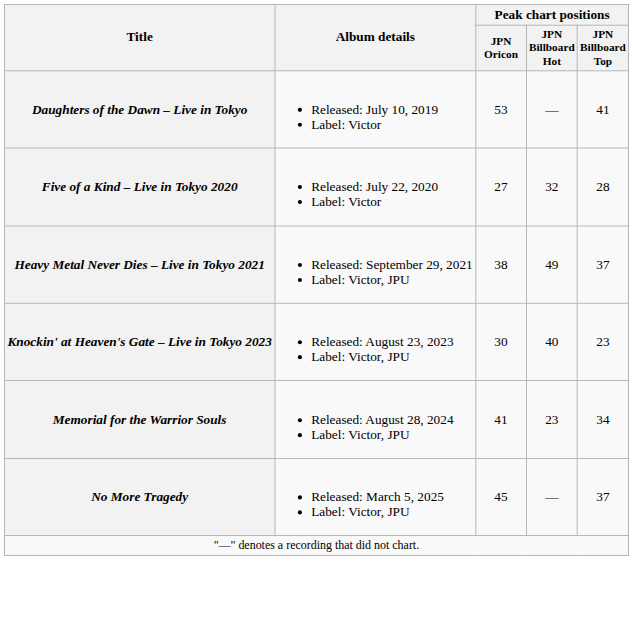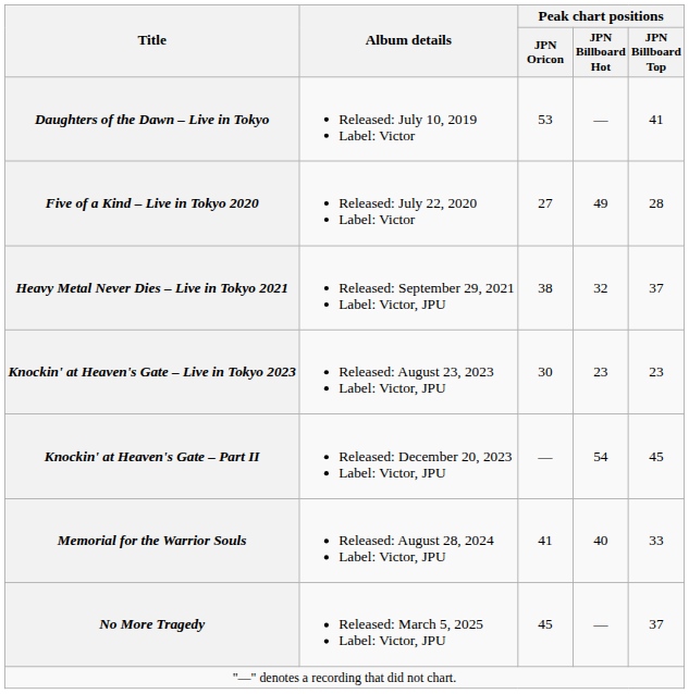Five of a Kind – Live in Tokyo 2020 | Peak chart positions / JPN Billboard Hot: 32 -> 49
Heavy Metal Never Dies – Live in Tokyo 2021 | Peak chart positions / JPN Billboard Hot: 49 -> 32
Knockin' at Heaven's Gate – Live in Tokyo 2023 | Peak chart positions / JPN Billboard Hot: 40 -> 23
+ row: Knockin' at Heaven's Gate – Part II | Released: December 20, 2023 Label: Victor, JPU | — | 54 | 45
Memorial for the Warrior Souls | Peak chart positions / JPN Billboard Hot: 23 -> 40
Memorial for the Warrior Souls | Peak chart positions / JPN Billboard Top: 34 -> 33
